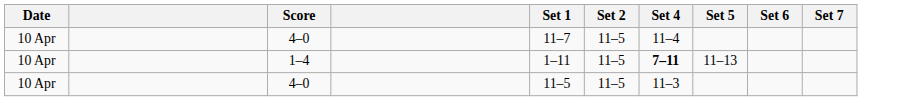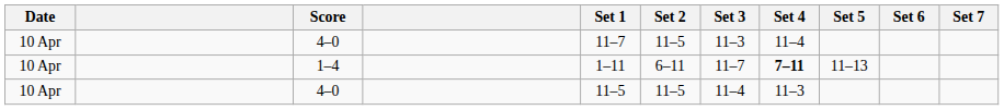+ column: Set 3 | 11–3 | 11–7 | 11–4
1–4 | Set 2: 11–5 -> 6–11
